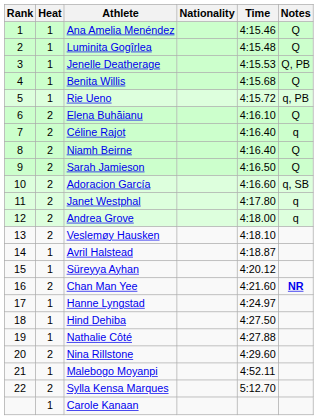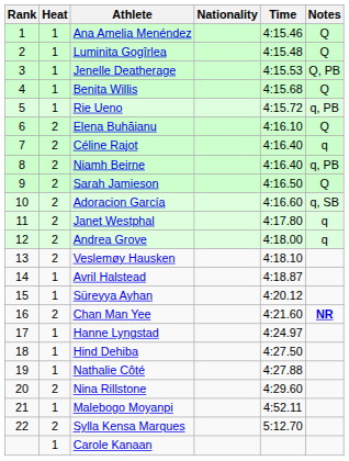Niamh Beirne | Notes: Q -> q, PB
